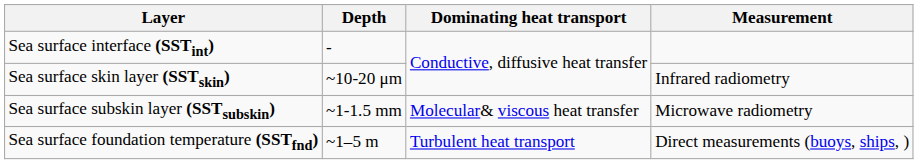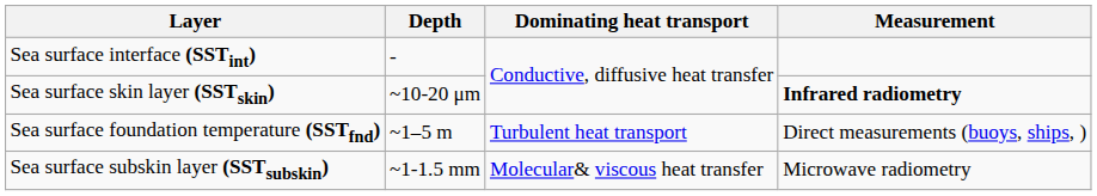Sea surface skin layer (SSTskin) | Measurement: normal -> bold
rows swapped: Sea surface subskin layer (SSTsubskin) <-> Sea surface foundation temperature (SSTfnd)
